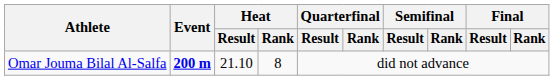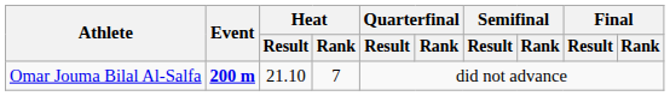Omar Jouma Bilal Al-Salfa | Heat / Rank: 8 -> 7
